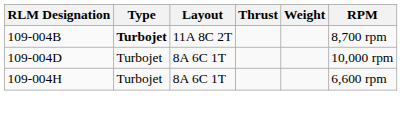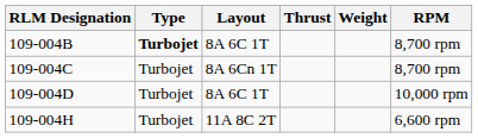109-004B | Layout: 11A 8C 2T -> 8A 6C 1T
+ row: 109-004C | Turbojet | 8A 6Cn 1T | 8,700 rpm
109-004H | Layout: 8A 6C 1T -> 11A 8C 2T
